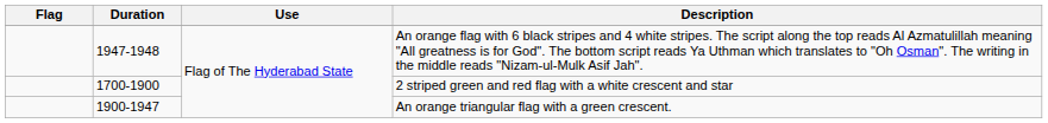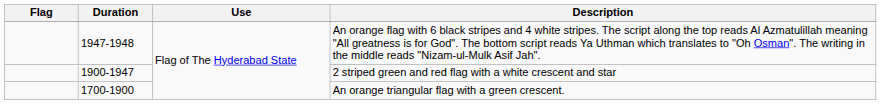2 striped green and red flag with a white crescent and star | Duration: 1700-1900 -> 1900-1947
An orange triangular flag with a green crescent. | Duration: 1900-1947 -> 1700-1900
